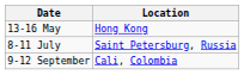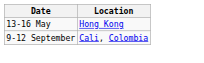- row: 8-11 July | Saint Petersburg, Russia
